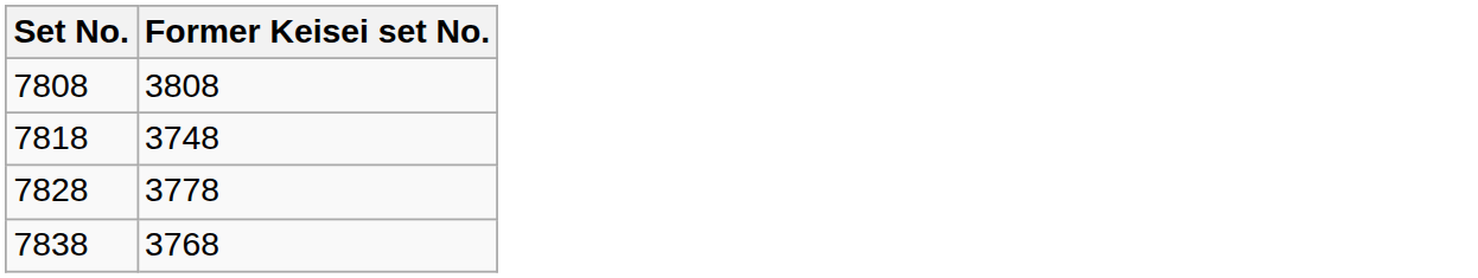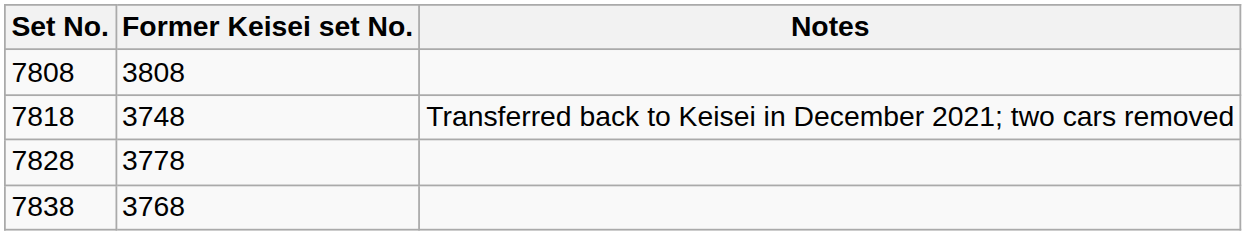+ column: Notes | Transferred back to Keisei in December 2021; two cars removed
